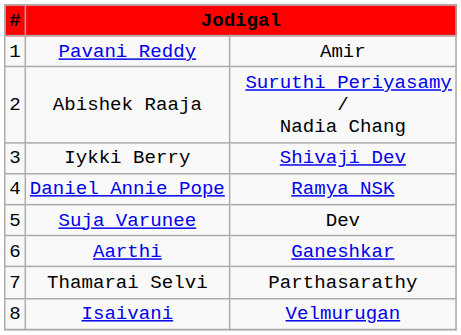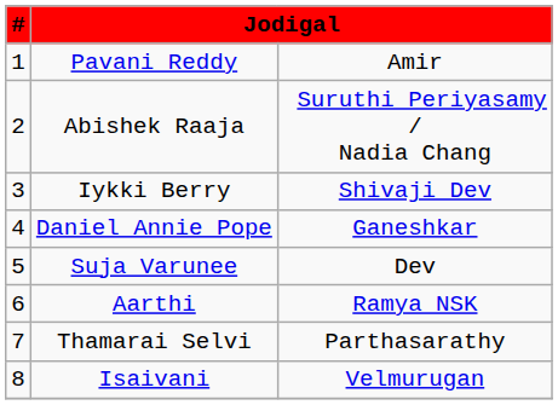Daniel Annie Pope | column 3: Ramya NSK -> Ganeshkar
Aarthi | column 3: Ganeshkar -> Ramya NSK
